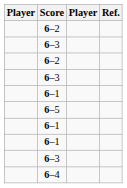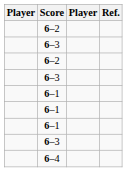- row: 6–5
